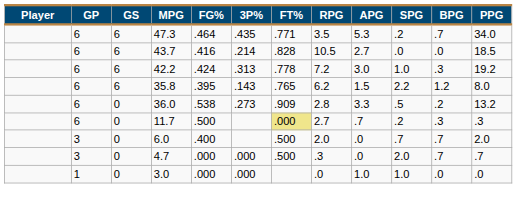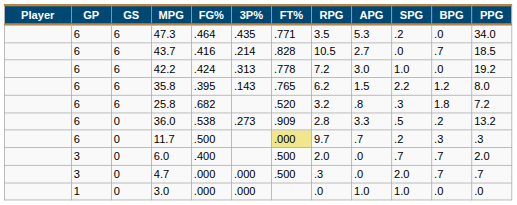47.3 | BPG: .7 -> .0
43.7 | BPG: .0 -> .7
42.2 | BPG: .3 -> .0
+ row: 6 | 6 | 25.8 | .682 | .520 | 3.2 | .8 | .3 | 1.8 | 7.2
11.7 | RPG: 2.7 -> 9.7
